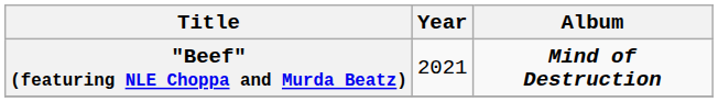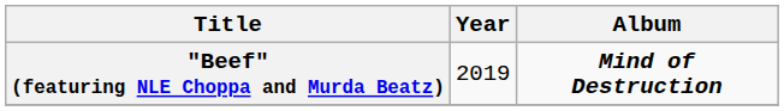"Beef" (featuring NLE Choppa and Murda Beatz) | Year: 2021 -> 2019
